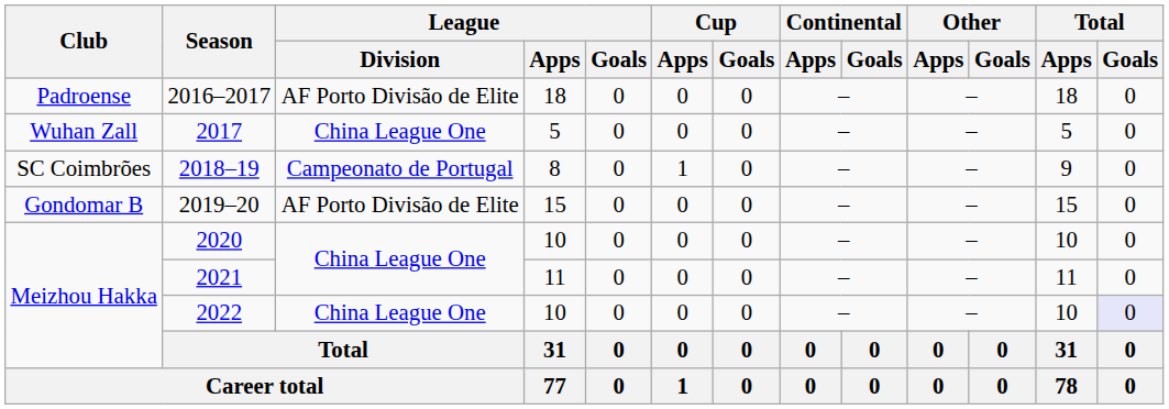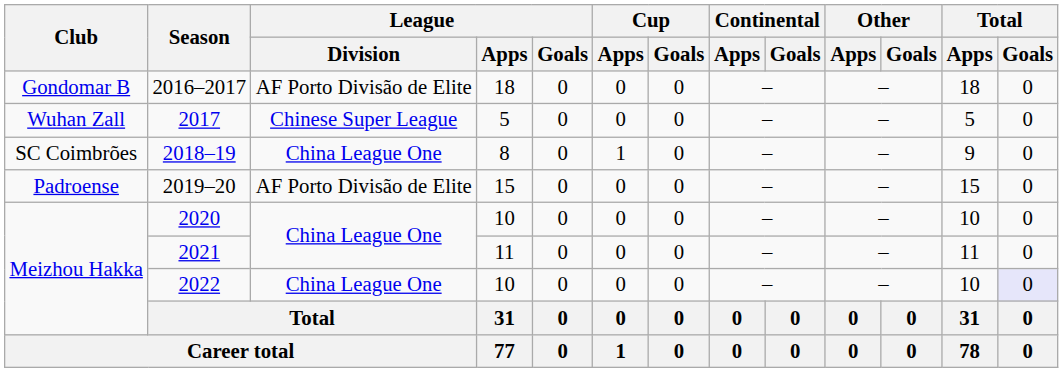2016–2017 | Club: Padroense -> Gondomar B
2017 | League / Division: China League One -> Chinese Super League
2018–19 | League / Division: Campeonato de Portugal -> China League One
2019–20 | Club: Gondomar B -> Padroense
